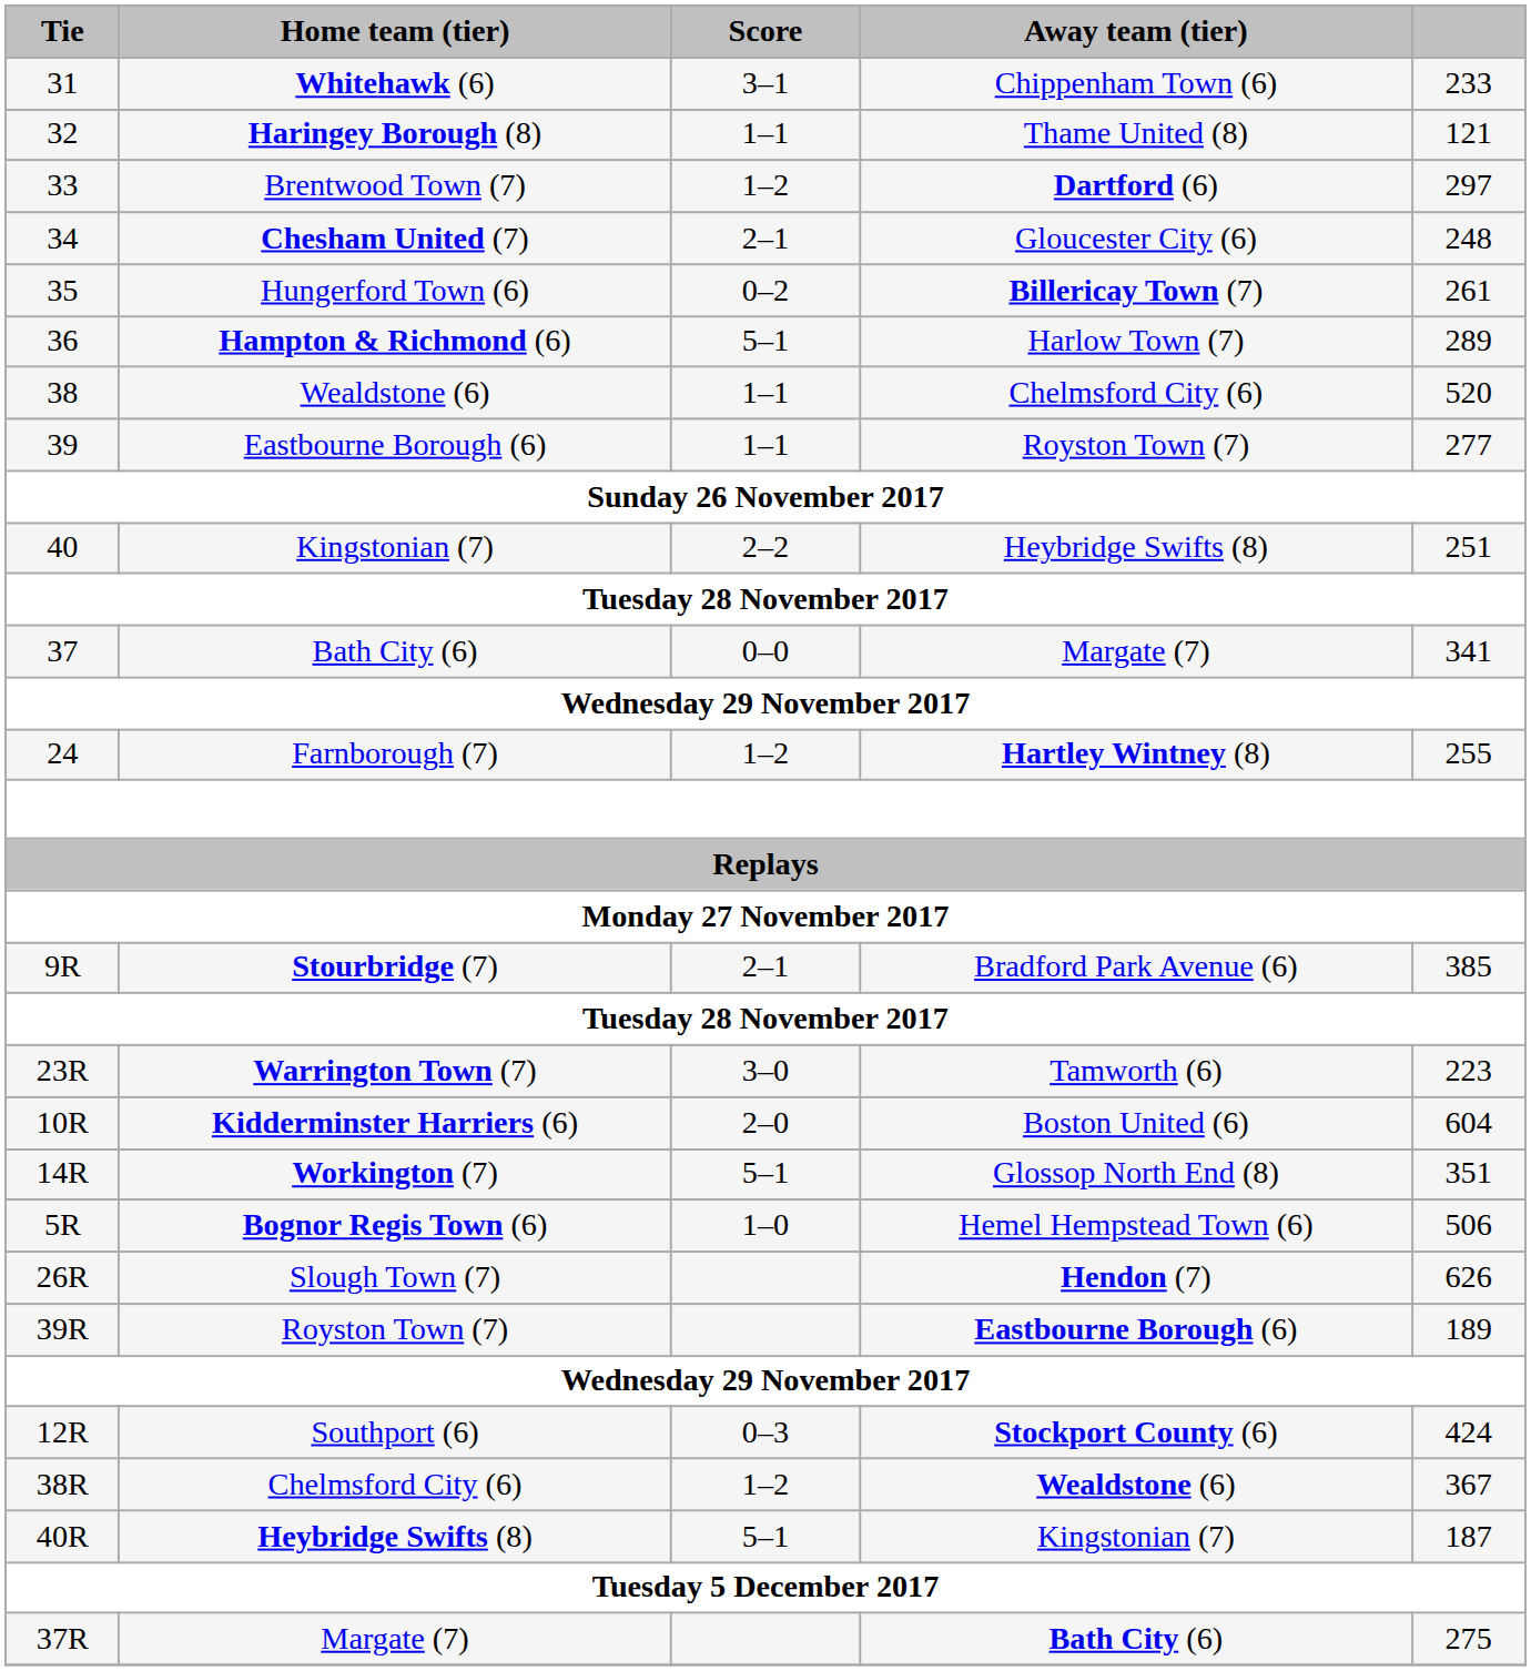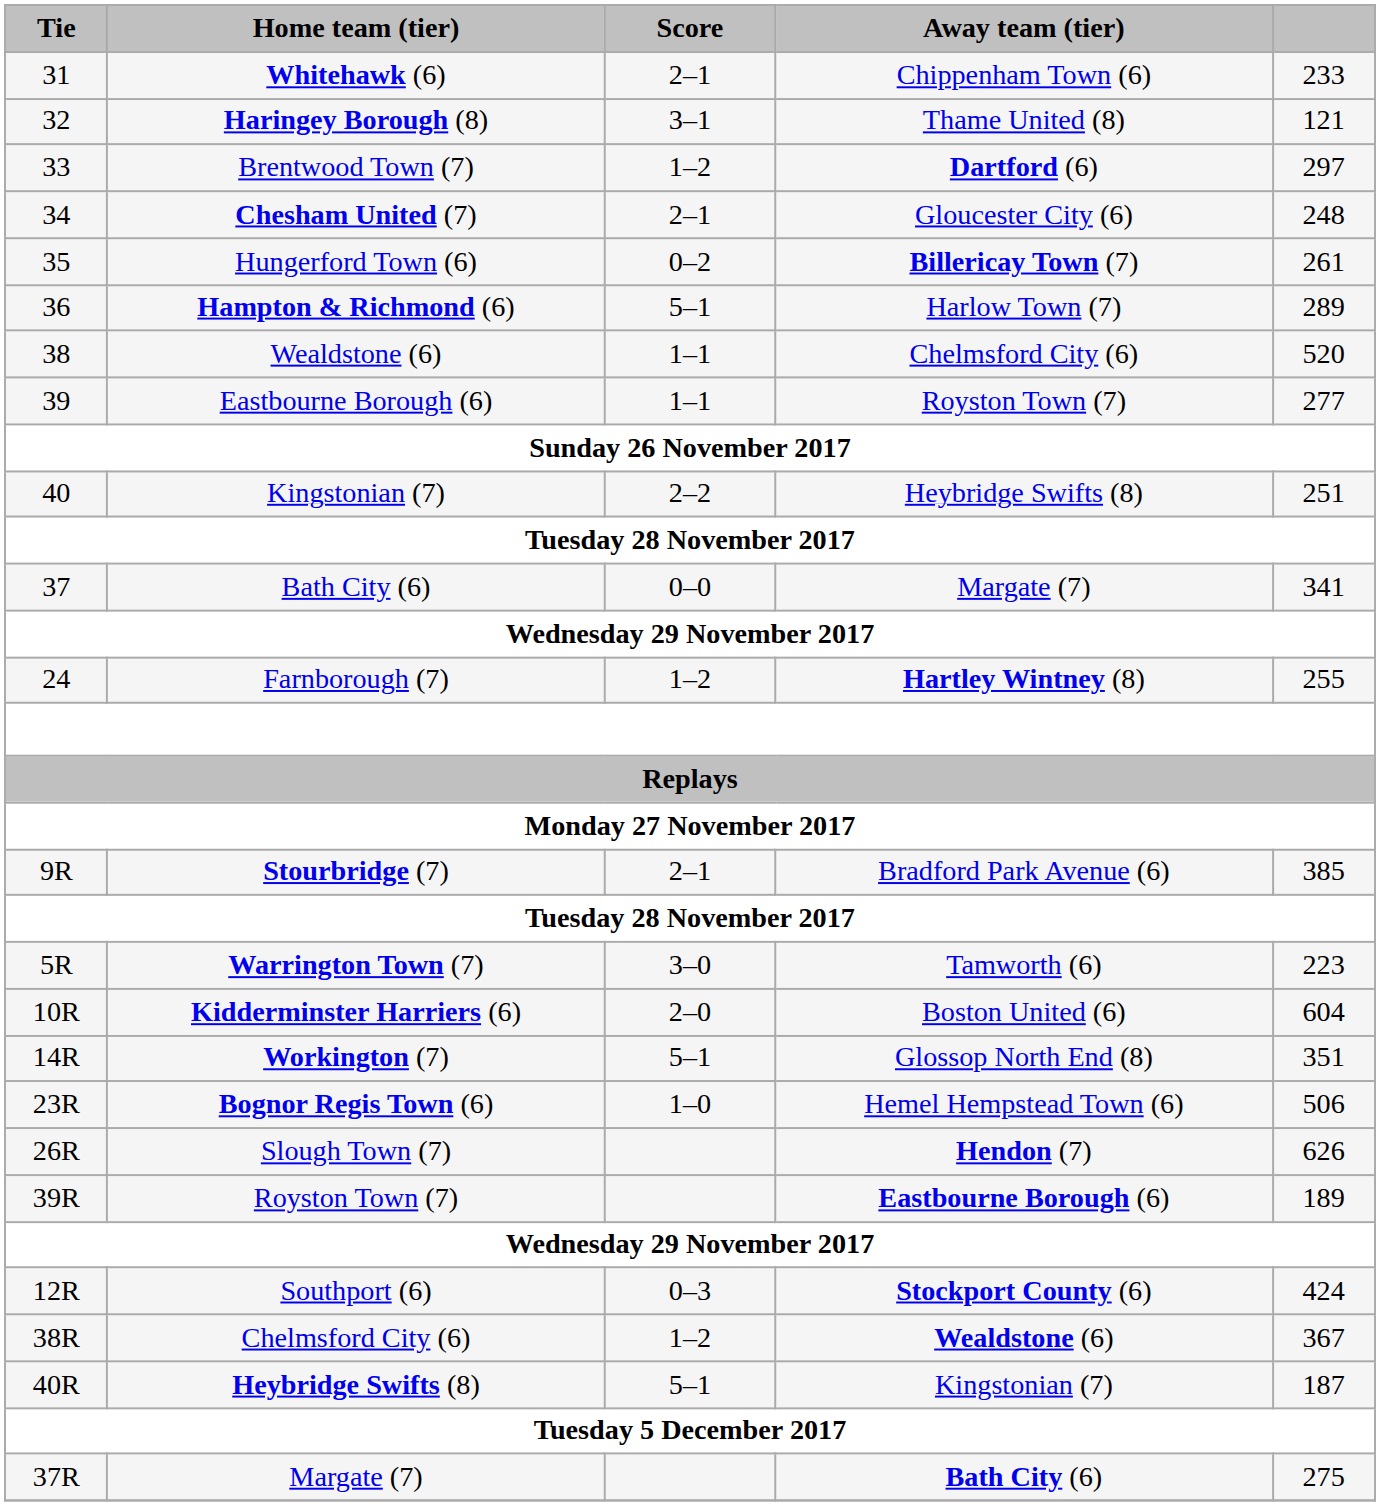Whitehawk (6) | Score: 3–1 -> 2–1
Haringey Borough (8) | Score: 1–1 -> 3–1
Warrington Town (7) | Tie: 23R -> 5R
Bognor Regis Town (6) | Tie: 5R -> 23R
